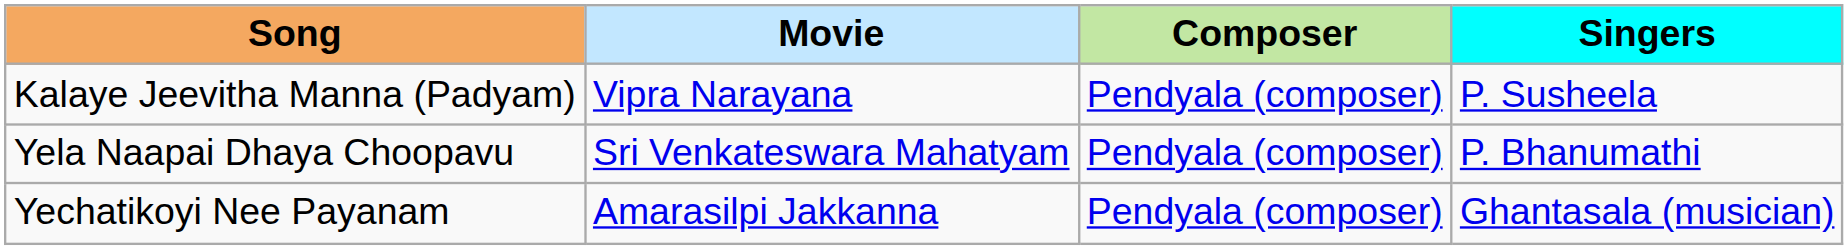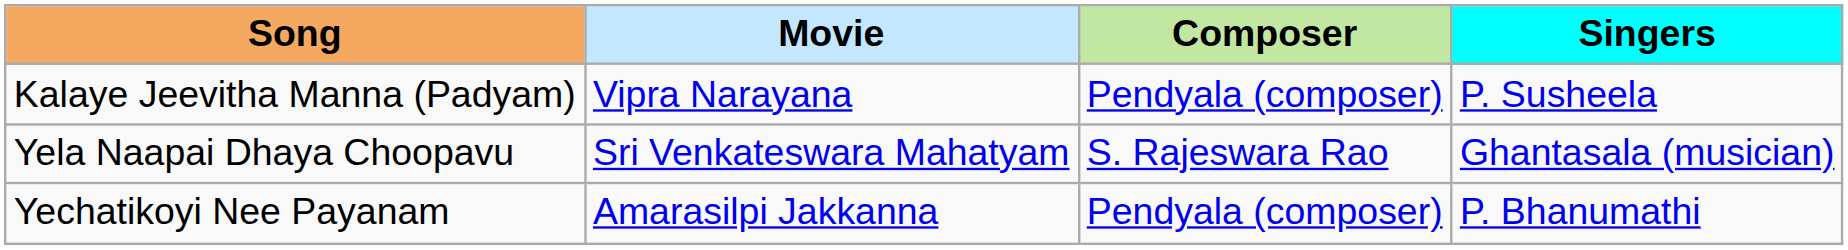Yela Naapai Dhaya Choopavu | Composer: Pendyala (composer) -> S. Rajeswara Rao
Yela Naapai Dhaya Choopavu | Singers: P. Bhanumathi -> Ghantasala (musician)
Yechatikoyi Nee Payanam | Singers: Ghantasala (musician) -> P. Bhanumathi
